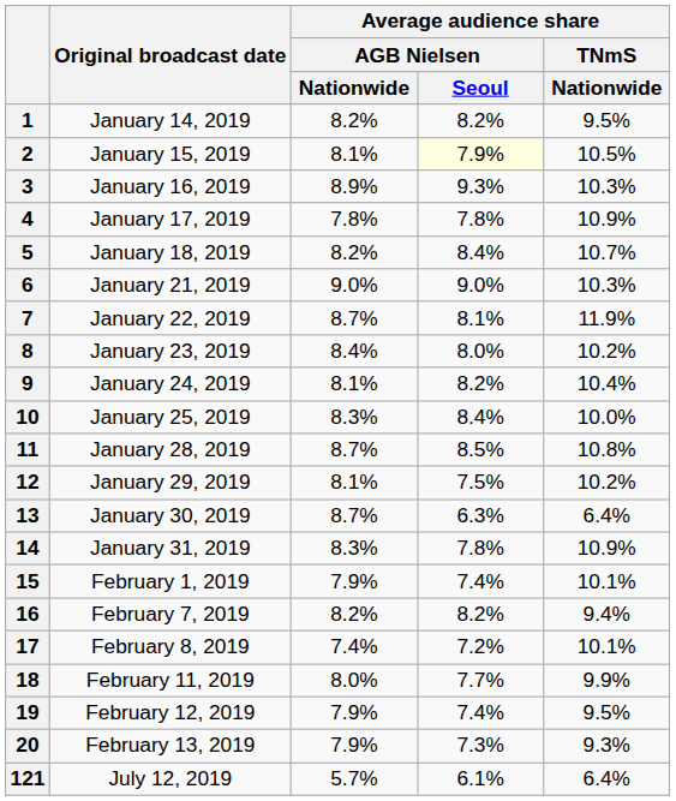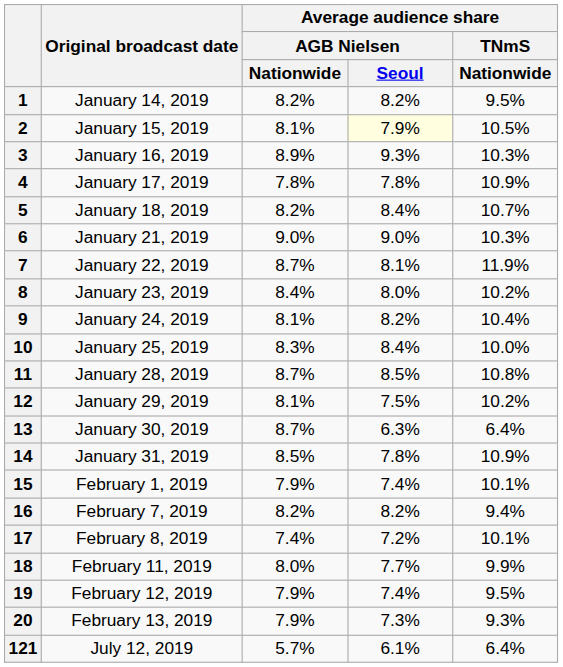14 | Average audience share / AGB Nielsen / Nationwide: 8.3% -> 8.5%
